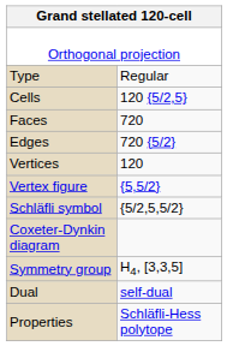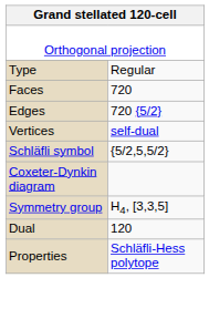- row: Cells | 120 {5/2,5}
Vertices | column 2: 120 -> self-dual
- row: Vertex figure | {5,5/2}
Dual | column 2: self-dual -> 120
